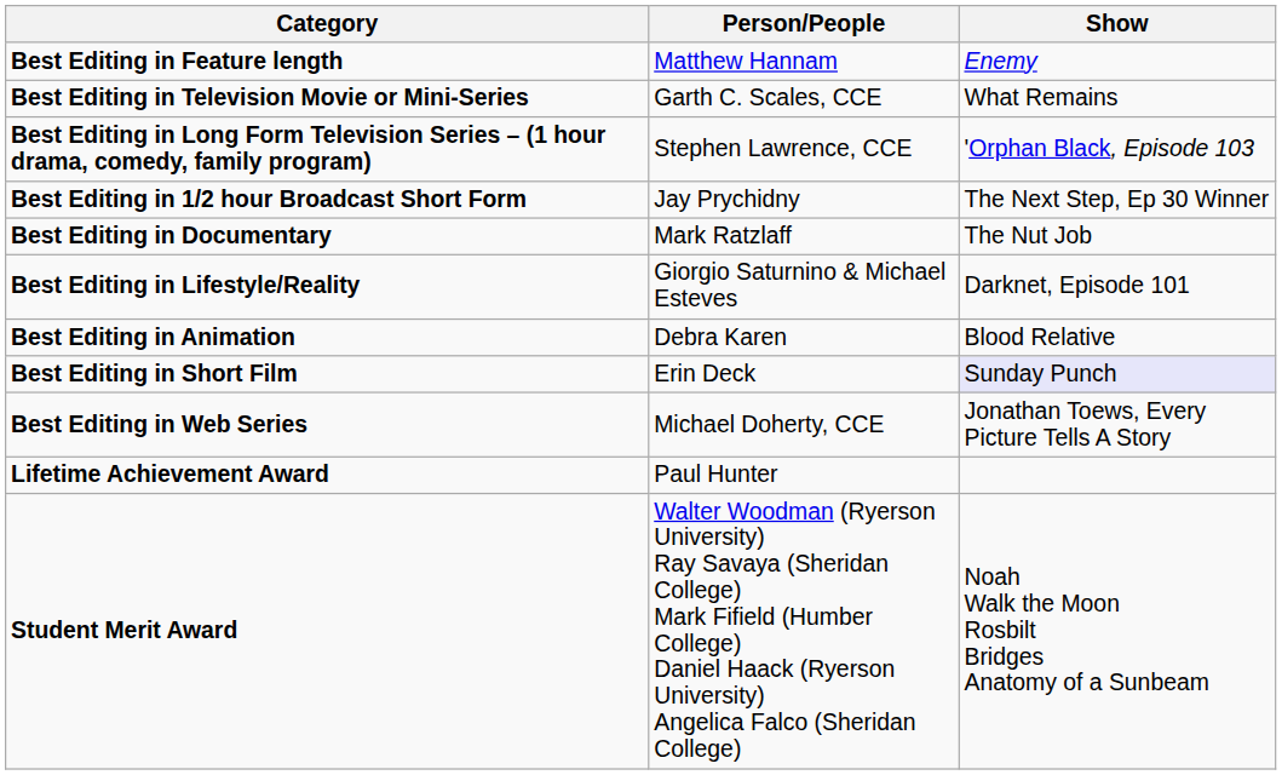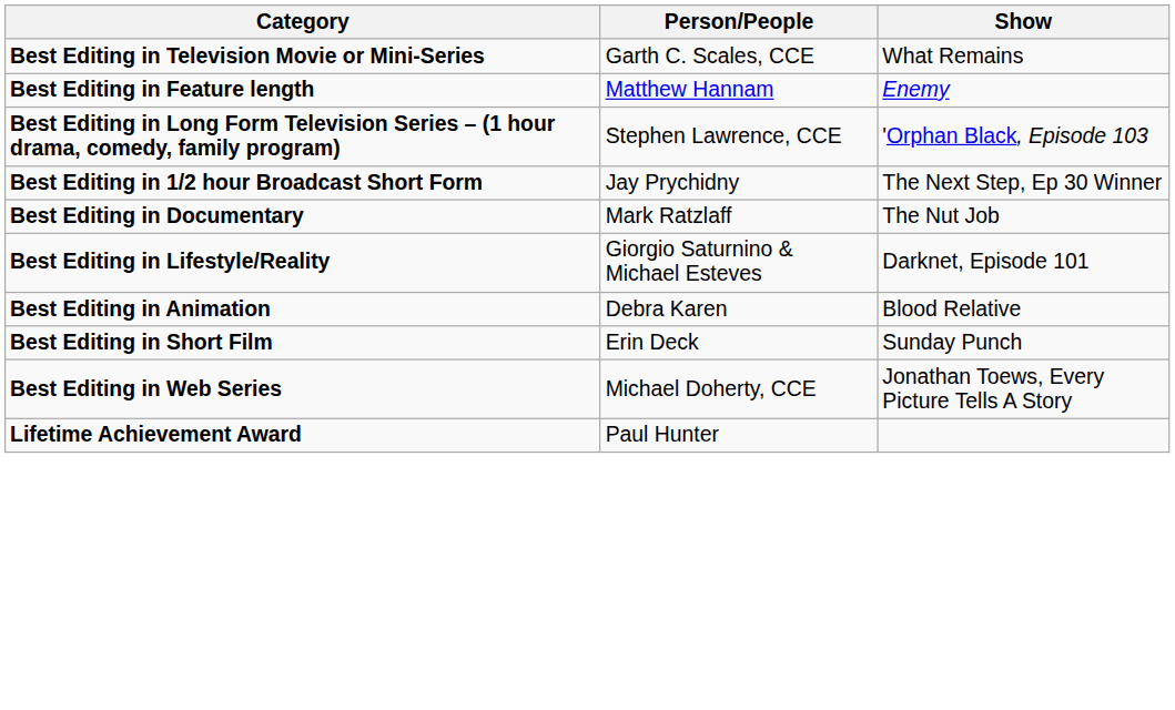rows swapped: Best Editing in Feature length <-> Best Editing in Television Movie or Mini-Series
Best Editing in Short Film | Show: lavender background -> no background
- row: Student Merit Award | Walter Woodman (Ryerson University) Ray Savaya (Sheridan College) Mark Fifield (Humber College) Daniel Haack (Ryerson University) Angelica Falco (Sheridan College) | Noah Walk the Moon Rosbilt Bridges Anatomy of a Sunbeam
